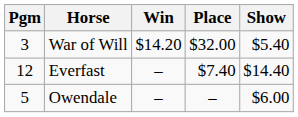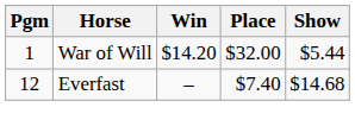War of Will | Pgm: 3 -> 1
War of Will | Show: $5.40 -> $5.44
Everfast | Show: $14.40 -> $14.68
- row: 5 | Owendale | – | – | $6.00
